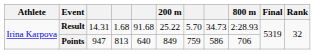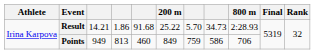Result | column 3: 14.31 -> 14.21
Result | column 4: 1.68 -> 1.86
Points | column 3: 947 -> 949
Points | column 5: 640 -> 460
